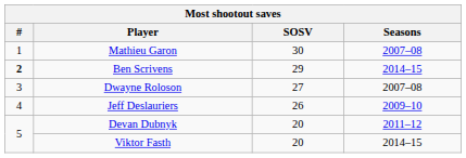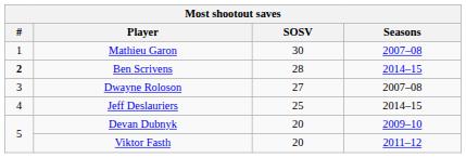Ben Scrivens | SOSV: 29 -> 28
Jeff Deslauriers | SOSV: 26 -> 25
Jeff Deslauriers | Seasons: 2009–10 -> 2014–15
Devan Dubnyk | Seasons: 2011–12 -> 2009–10
Viktor Fasth | Seasons: 2014–15 -> 2011–12
